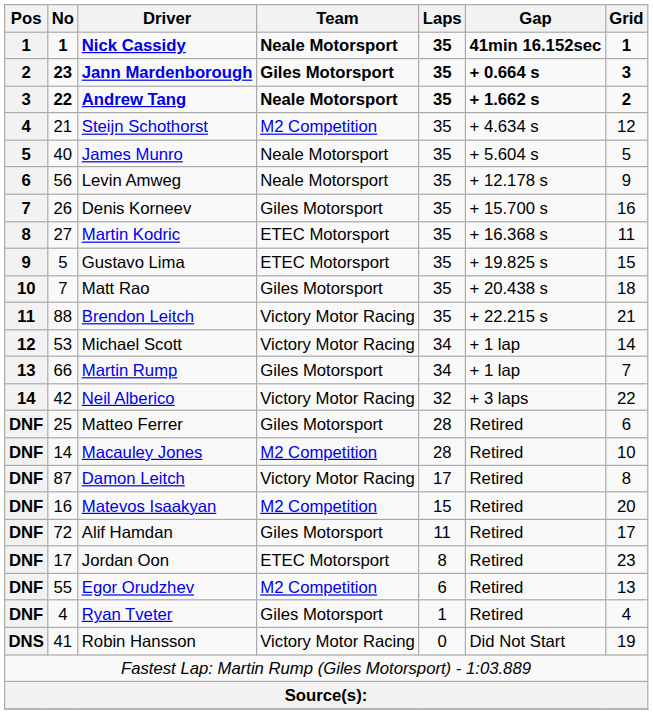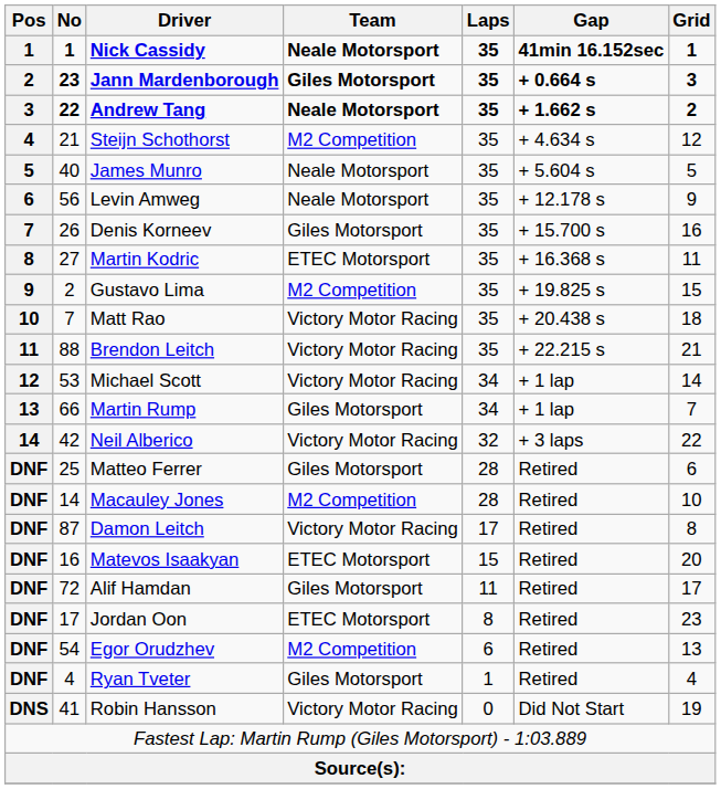Gustavo Lima | No: 5 -> 2
Gustavo Lima | Team: ETEC Motorsport -> M2 Competition
Matt Rao | Team: Giles Motorsport -> Victory Motor Racing
Matevos Isaakyan | Team: M2 Competition -> ETEC Motorsport
Egor Orudzhev | No: 55 -> 54
